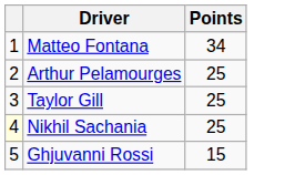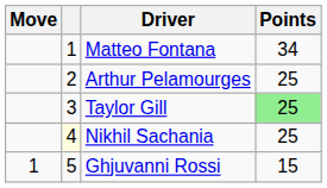+ column: Move | 1
Taylor Gill | Points: no background -> lightgreen background
